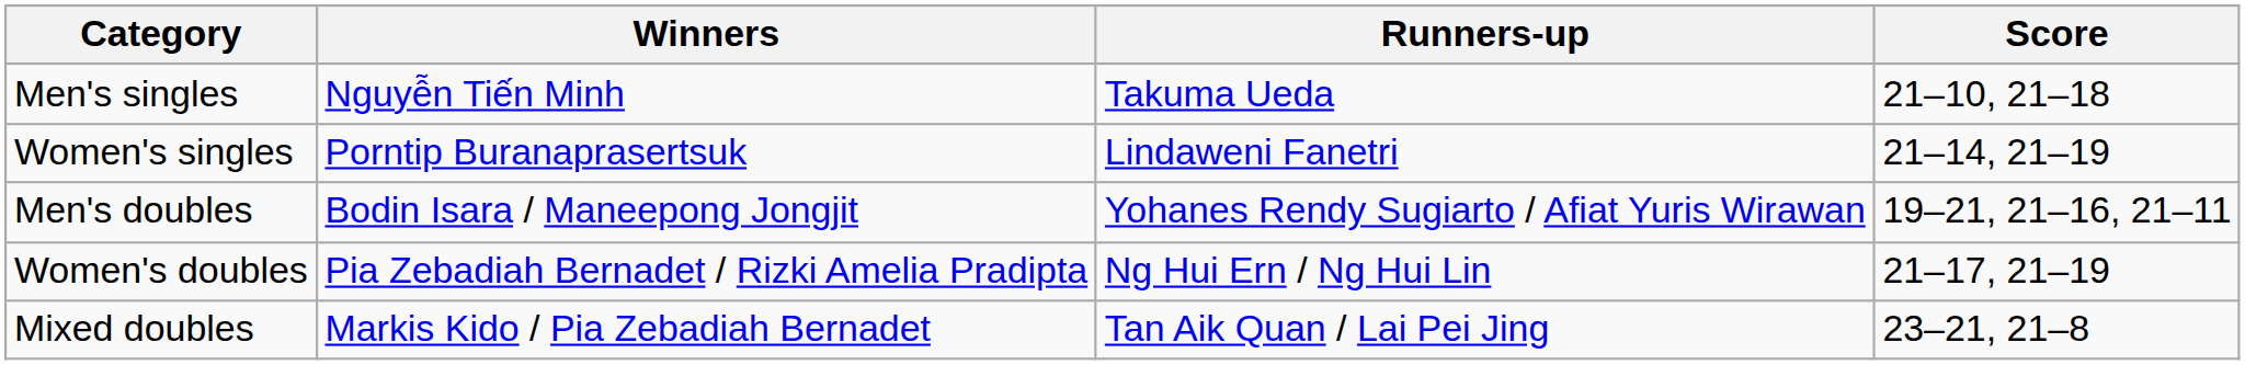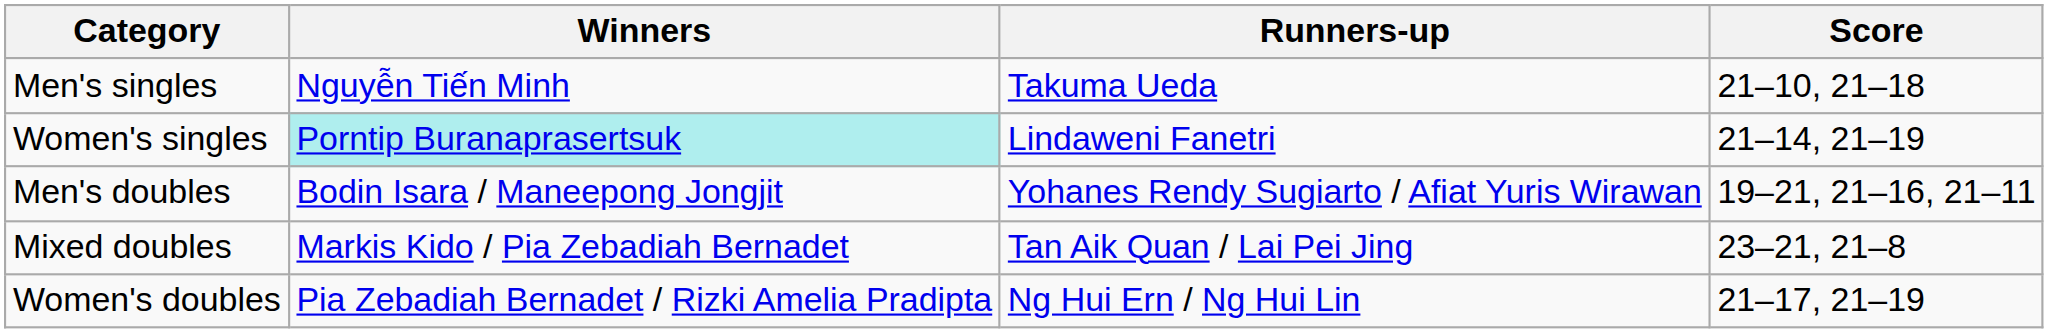Women's singles | Winners: no background -> paleturquoise background
rows swapped: Women's doubles <-> Mixed doubles
